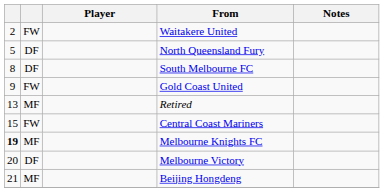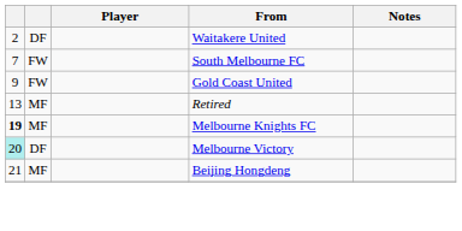Waitakere United | column 2: FW -> DF
- row: 5 | DF | North Queensland Fury
South Melbourne FC | column 1: 8 -> 7
South Melbourne FC | column 2: DF -> FW
- row: 15 | FW | Central Coast Mariners
Melbourne Victory | column 1: no background -> paleturquoise background
